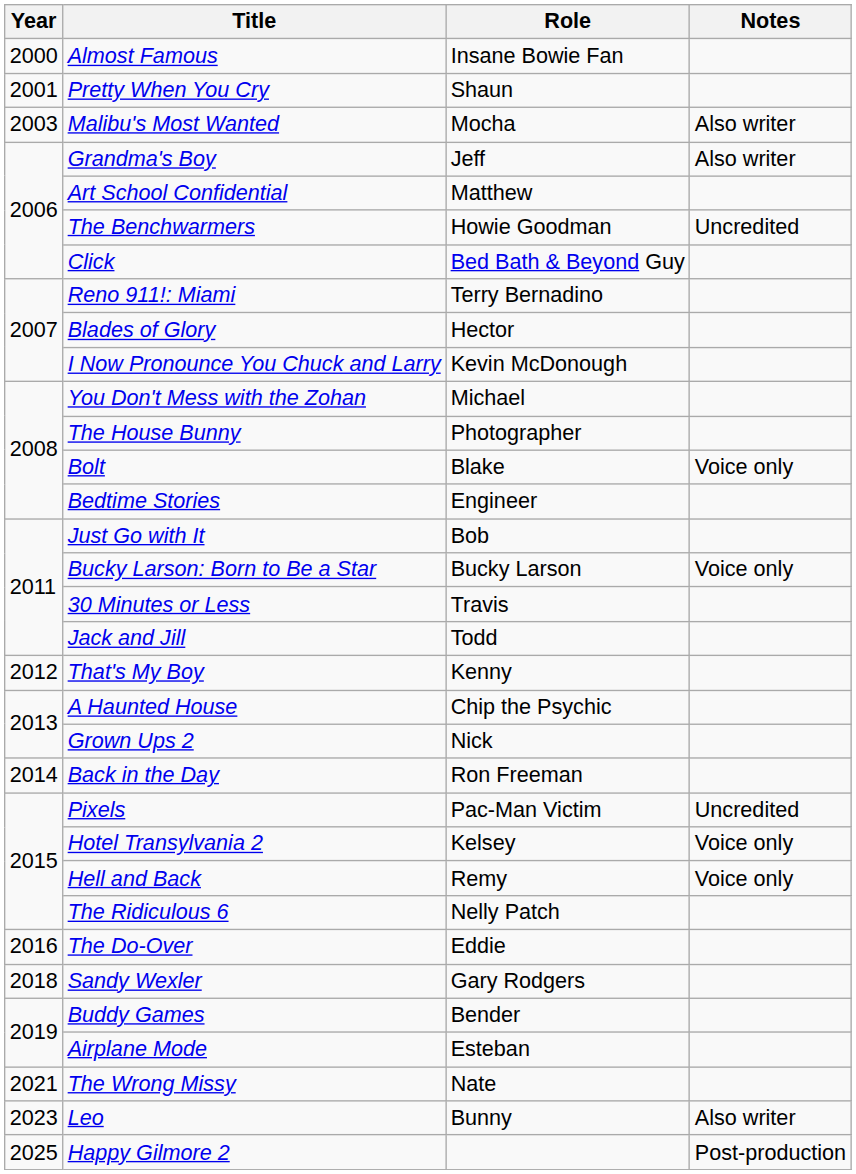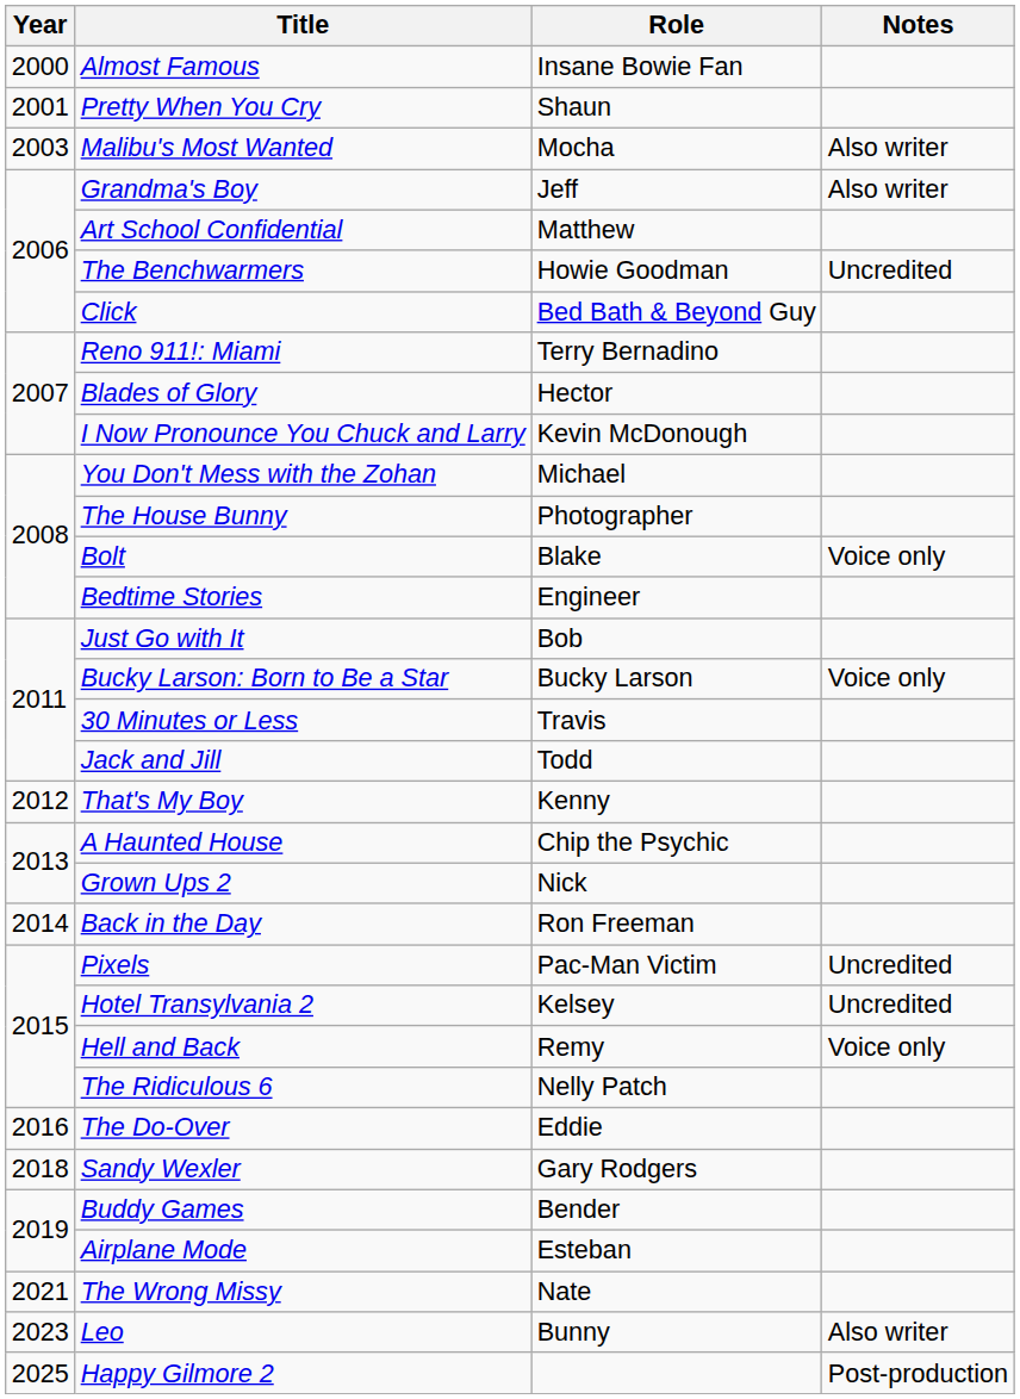Hotel Transylvania 2 | Notes: Voice only -> Uncredited
